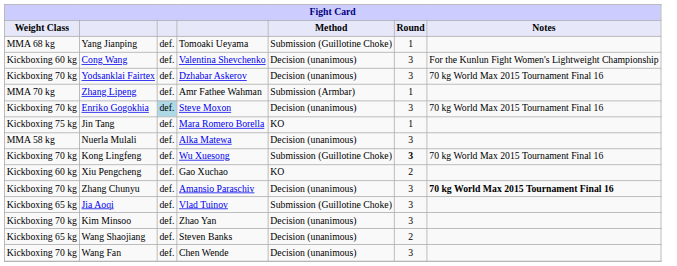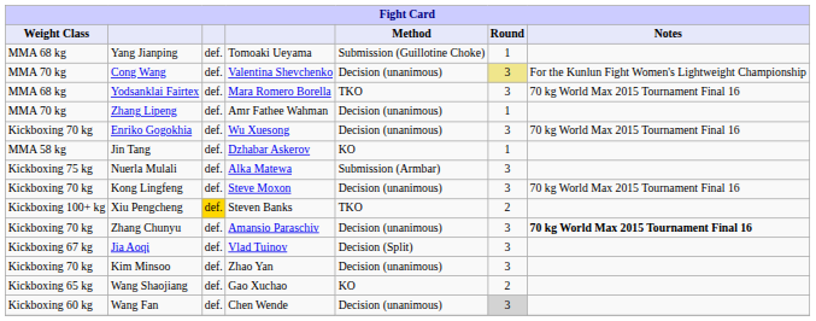Cong Wang | Weight Class: Kickboxing 60 kg -> MMA 70 kg
Cong Wang | Round: no background -> khaki background
Yodsanklai Fairtex | Weight Class: Kickboxing 70 kg -> MMA 68 kg
Yodsanklai Fairtex | column 4: Dzhabar Askerov -> Mara Romero Borella
Yodsanklai Fairtex | Method: Decision (unanimous) -> TKO
Zhang Lipeng | Method: Submission (Armbar) -> Decision (unanimous)
Enriko Gogokhia | column 3: lightblue background -> no background
Enriko Gogokhia | column 4: Steve Moxon -> Wu Xuesong
Jin Tang | Weight Class: Kickboxing 75 kg -> MMA 58 kg
Jin Tang | column 4: Mara Romero Borella -> Dzhabar Askerov
Nuerla Mulali | Weight Class: MMA 58 kg -> Kickboxing 75 kg
Nuerla Mulali | Method: Decision (unanimous) -> Submission (Armbar)
Kong Lingfeng | column 4: Wu Xuesong -> Steve Moxon
Kong Lingfeng | Method: Submission (Guillotine Choke) -> Decision (unanimous)
Kong Lingfeng | Round: bold -> normal
Xiu Pengcheng | Weight Class: Kickboxing 60 kg -> Kickboxing 100+ kg
Xiu Pengcheng | column 3: no background -> gold background
Xiu Pengcheng | column 4: Gao Xuchao -> Steven Banks
Xiu Pengcheng | Method: KO -> TKO
Jia Aoqi | Weight Class: Kickboxing 65 kg -> Kickboxing 67 kg
Jia Aoqi | Method: Submission (Guillotine Choke) -> Decision (Split)
Wang Shaojiang | column 4: Steven Banks -> Gao Xuchao
Wang Shaojiang | Method: Decision (unanimous) -> KO
Wang Fan | Weight Class: Kickboxing 70 kg -> Kickboxing 60 kg
Wang Fan | Round: no background -> lightgrey background
